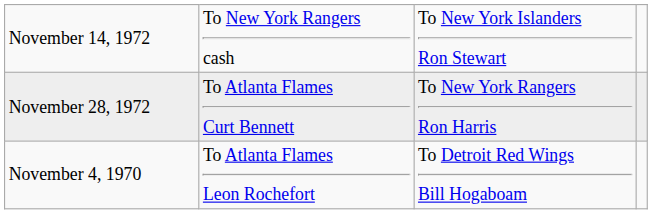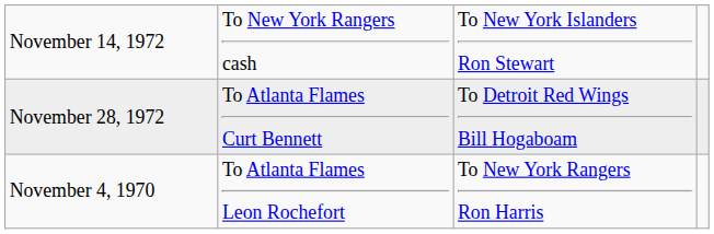November 28, 1972 | column 3: To New York Rangers Ron Harris -> To Detroit Red Wings Bill Hogaboam
November 4, 1970 | column 3: To Detroit Red Wings Bill Hogaboam -> To New York Rangers Ron Harris
